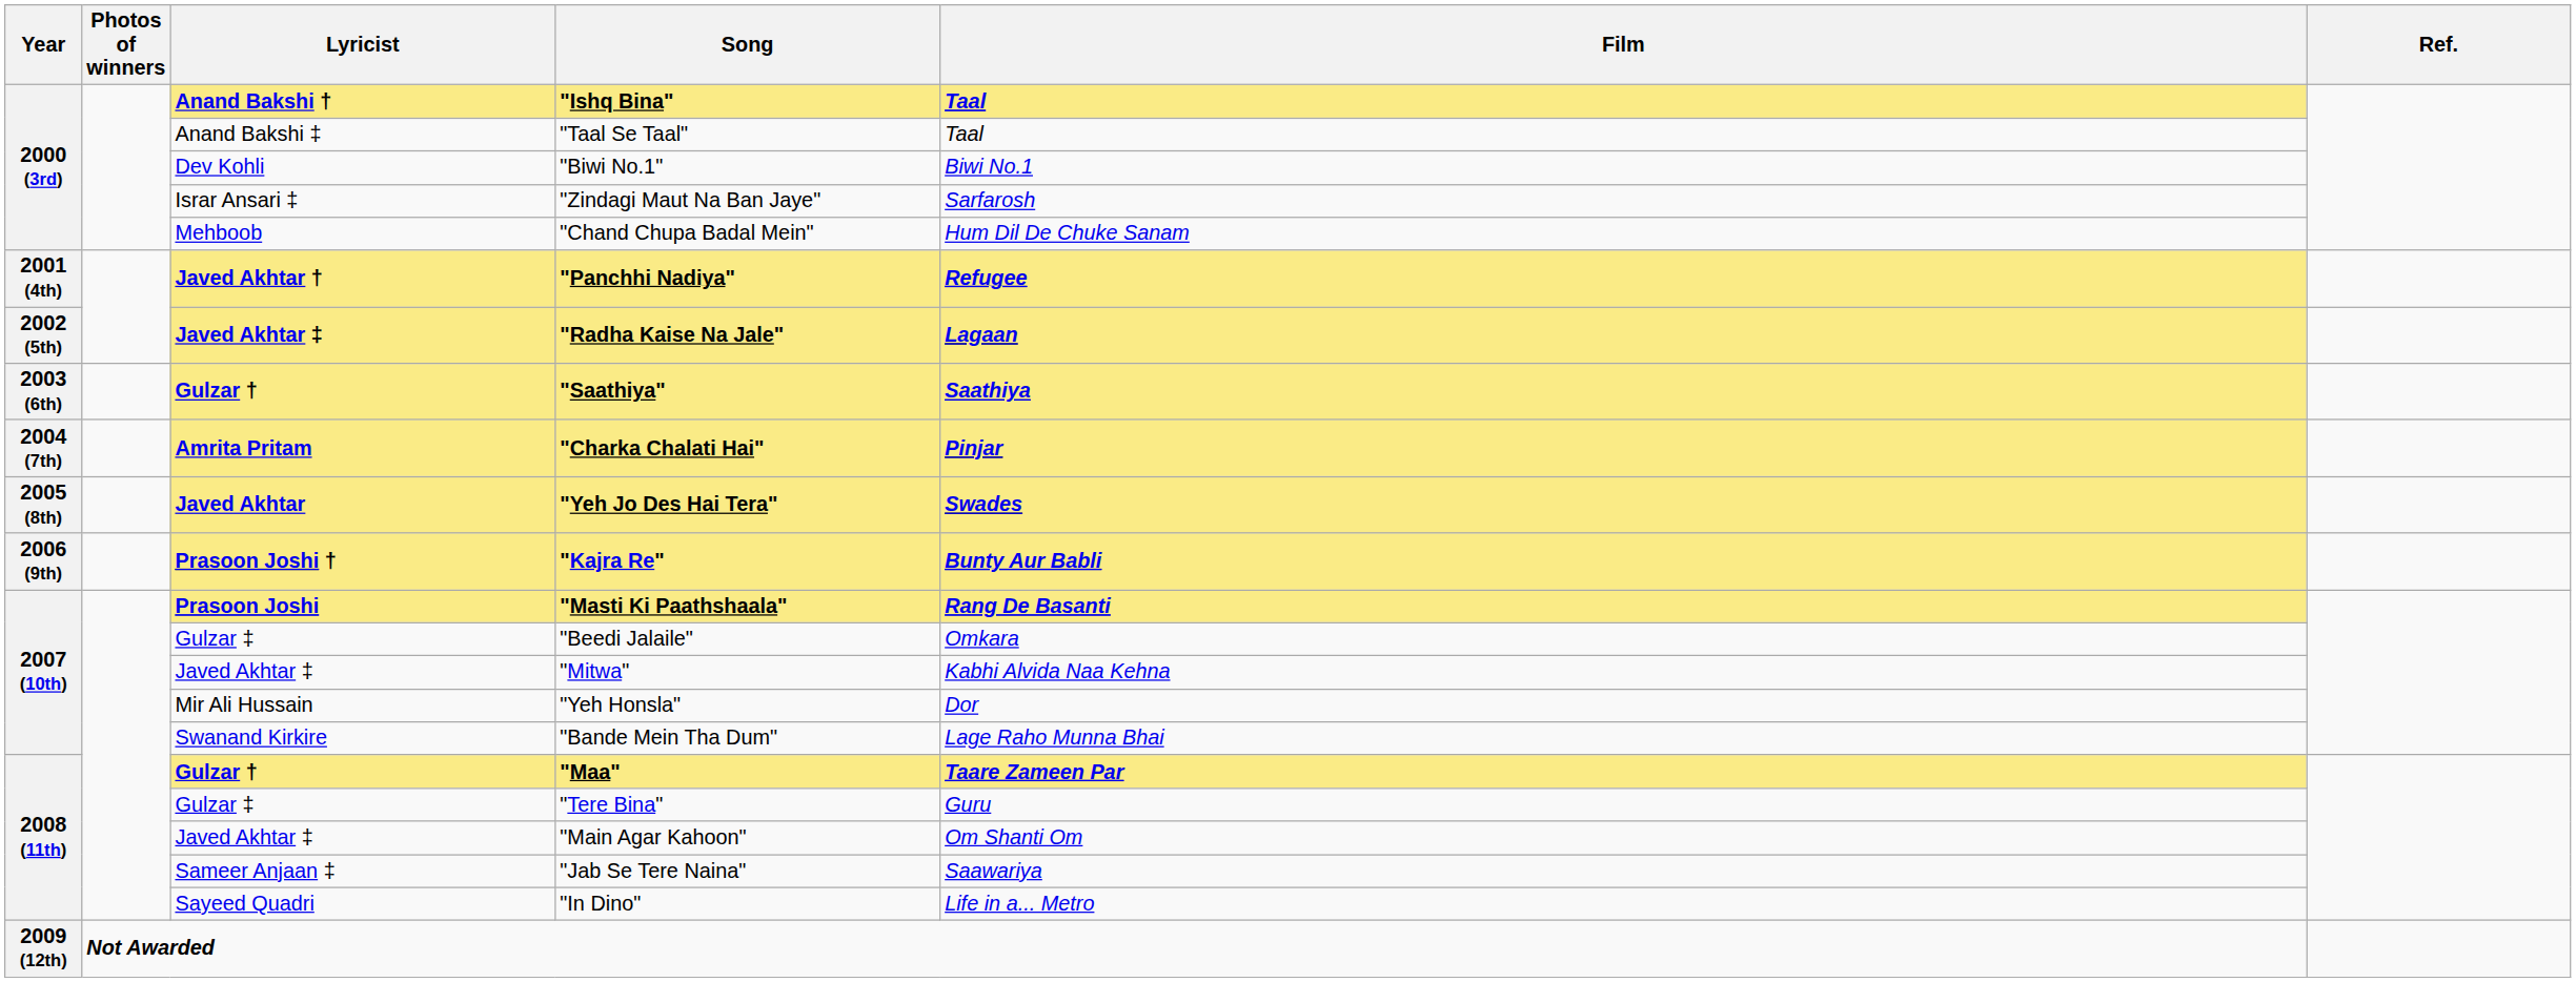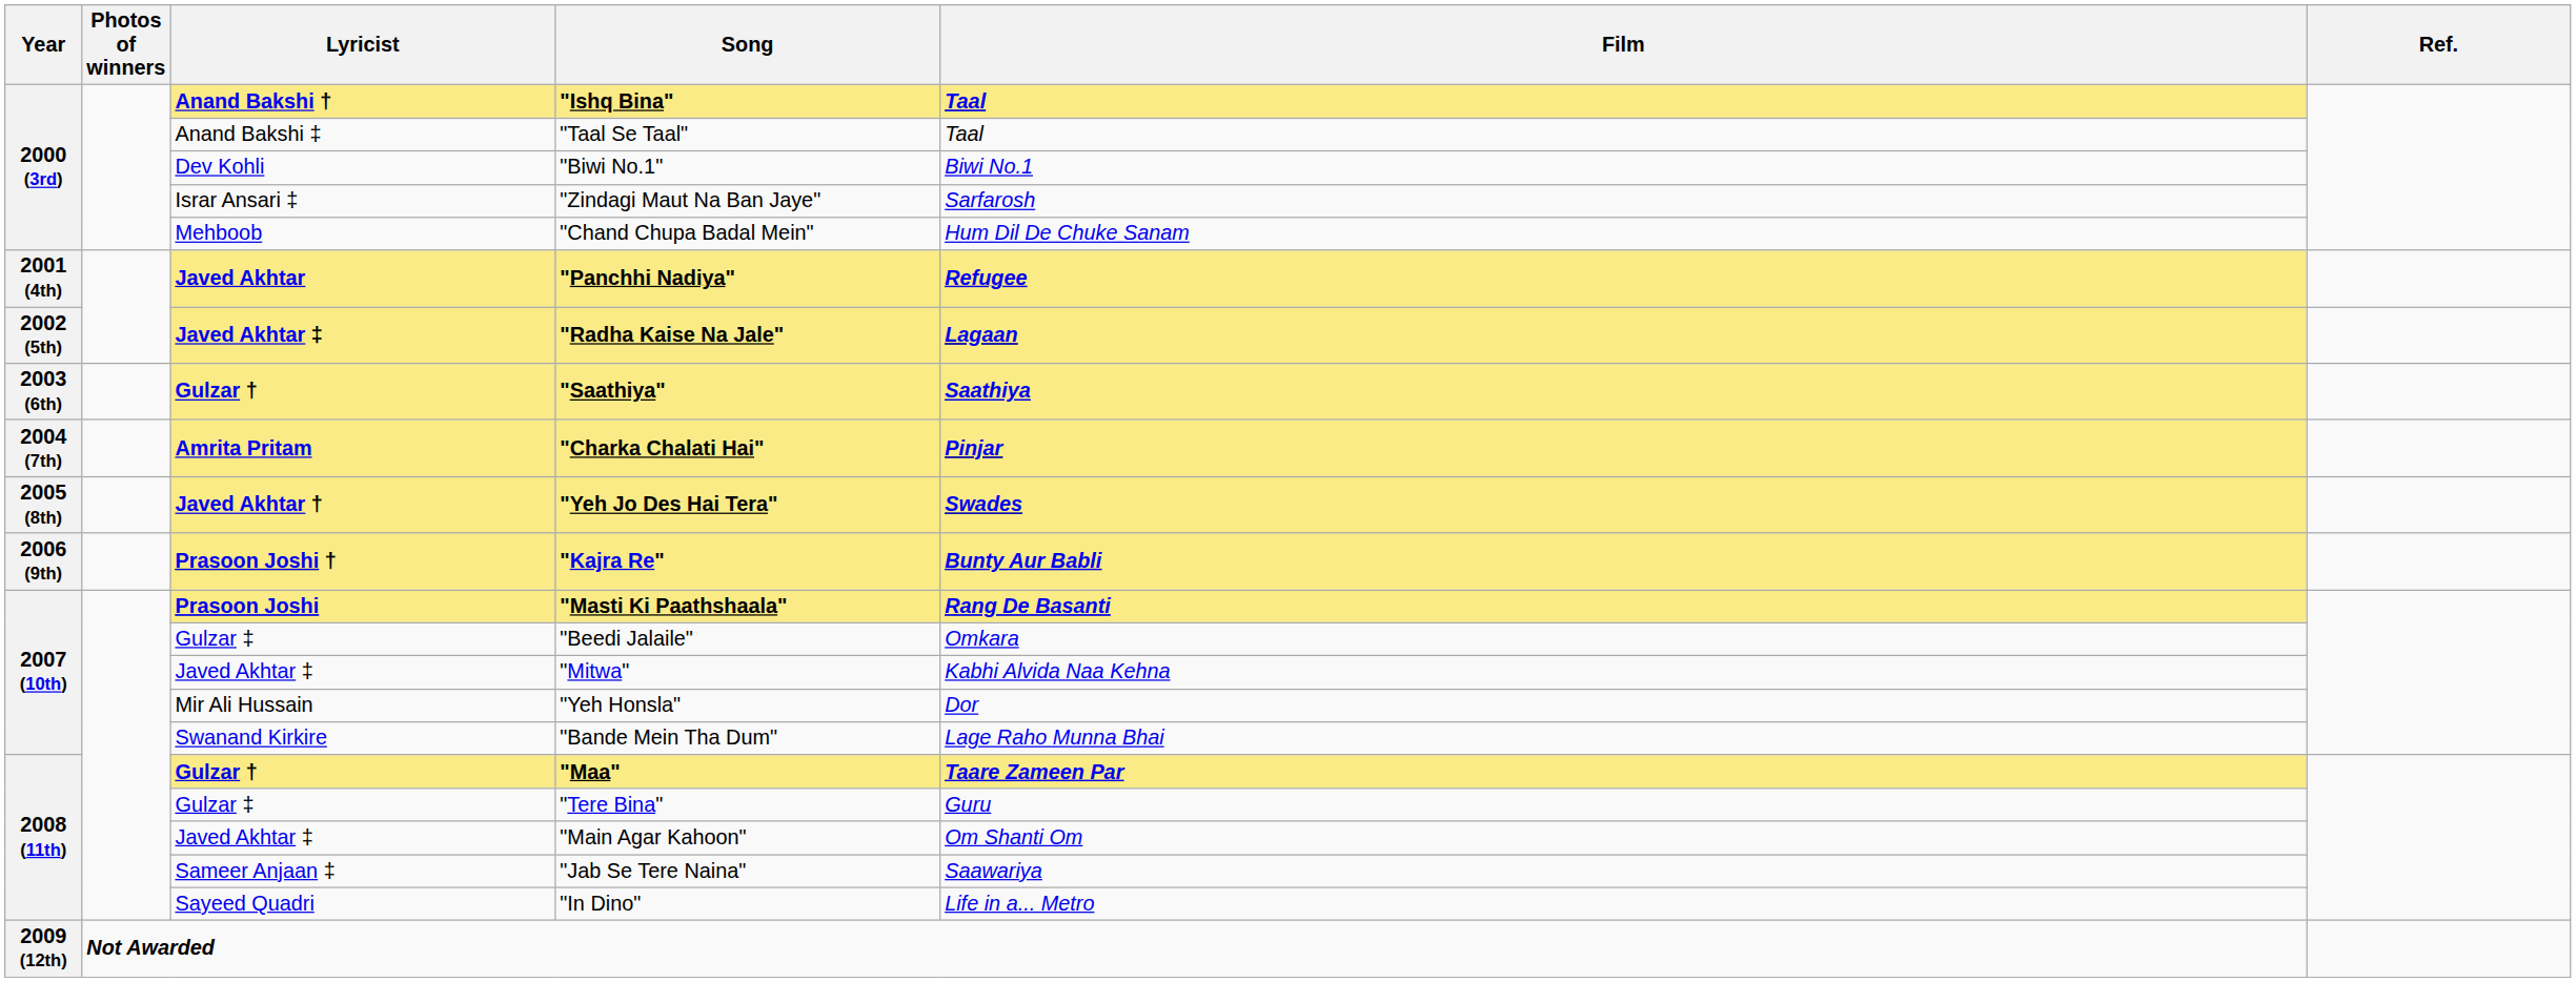"Panchhi Nadiya" | Lyricist: Javed Akhtar † -> Javed Akhtar
"Yeh Jo Des Hai Tera" | Lyricist: Javed Akhtar -> Javed Akhtar †
